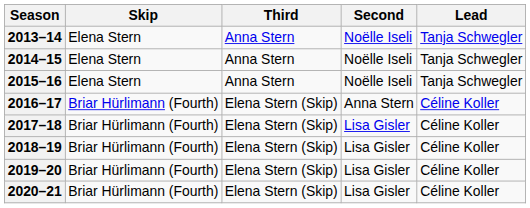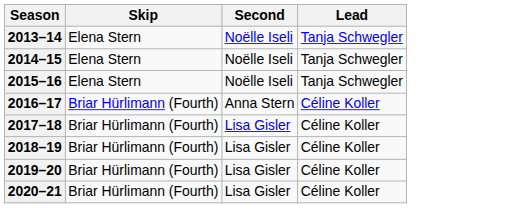- column: Third | Anna Stern | Anna Stern | Anna Stern | Elena Stern (Skip) | Elena Stern (Skip) | Elena Stern (Skip) | Elena Stern (Skip) | Elena Stern (Skip)
